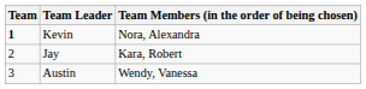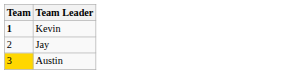- column: Team Members (in the order of being chosen) | Nora, Alexandra | Kara, Robert | Wendy, Vanessa
Austin | Team: no background -> gold background
